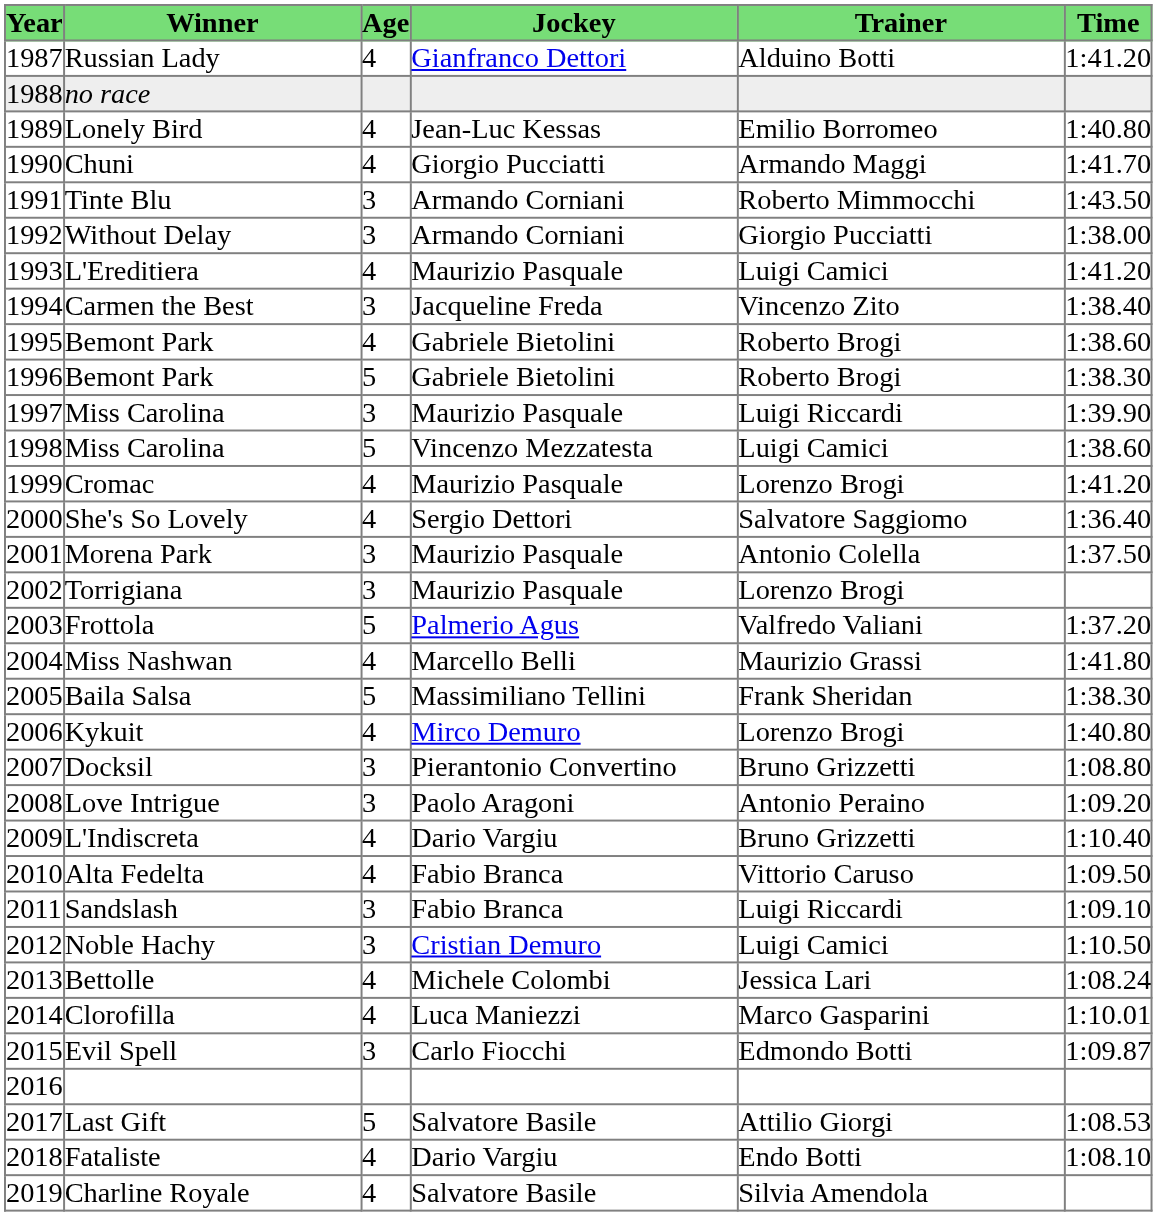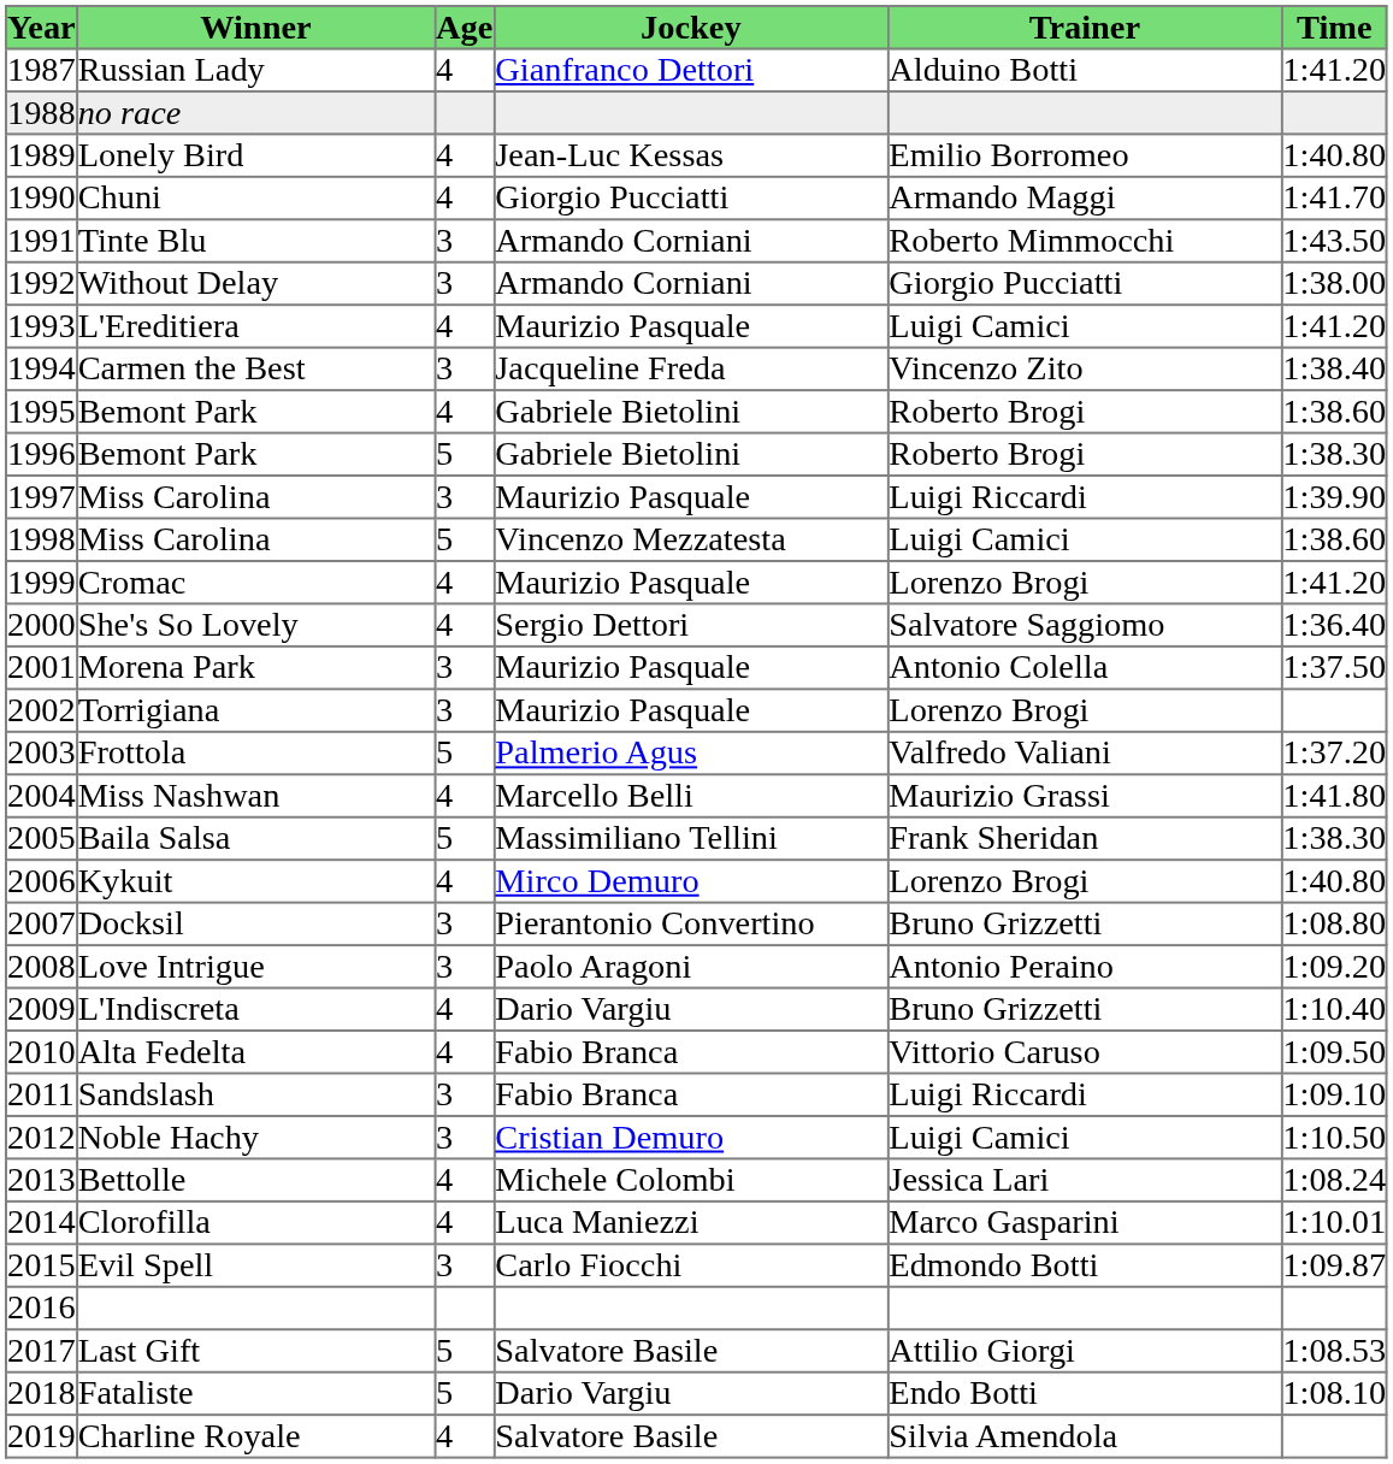Fataliste | Age: 4 -> 5
